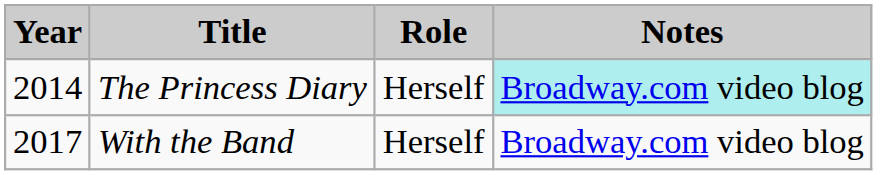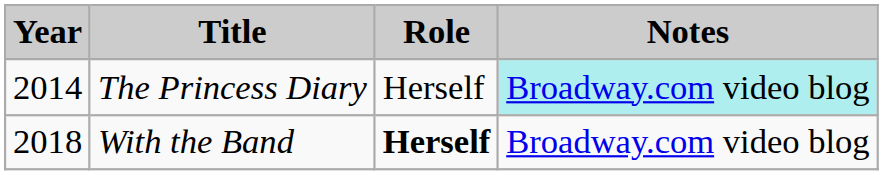With the Band | Year: 2017 -> 2018
With the Band | Role: normal -> bold
